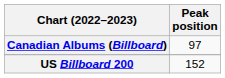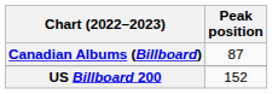Canadian Albums (Billboard) | Peak position: 97 -> 87
